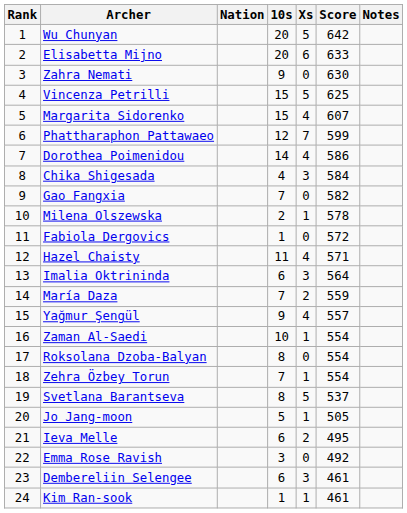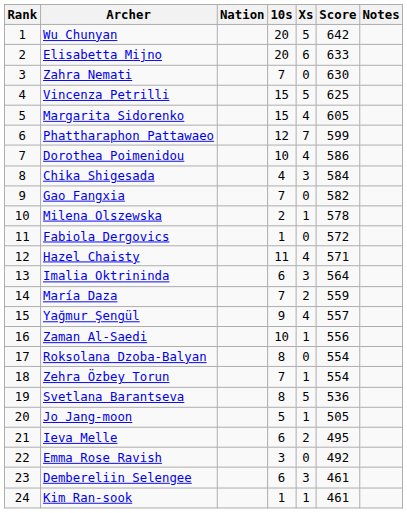Zahra Nemati | 10s: 9 -> 7
Margarita Sidorenko | Score: 607 -> 605
Dorothea Poimenidou | 10s: 14 -> 10
Zaman Al-Saedi | Score: 554 -> 556
Svetlana Barantseva | Score: 537 -> 536
